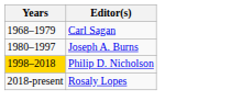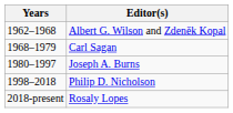+ row: 1962–1968 | Albert G. Wilson and Zdeněk Kopal
Philip D. Nicholson | Years: gold background -> no background
